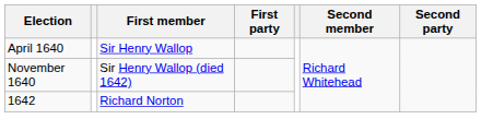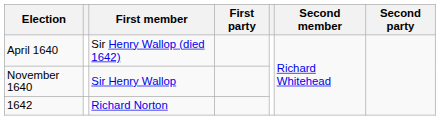April 1640 | First member: Sir Henry Wallop -> Sir Henry Wallop (died 1642)
November 1640 | First member: Sir Henry Wallop (died 1642) -> Sir Henry Wallop
